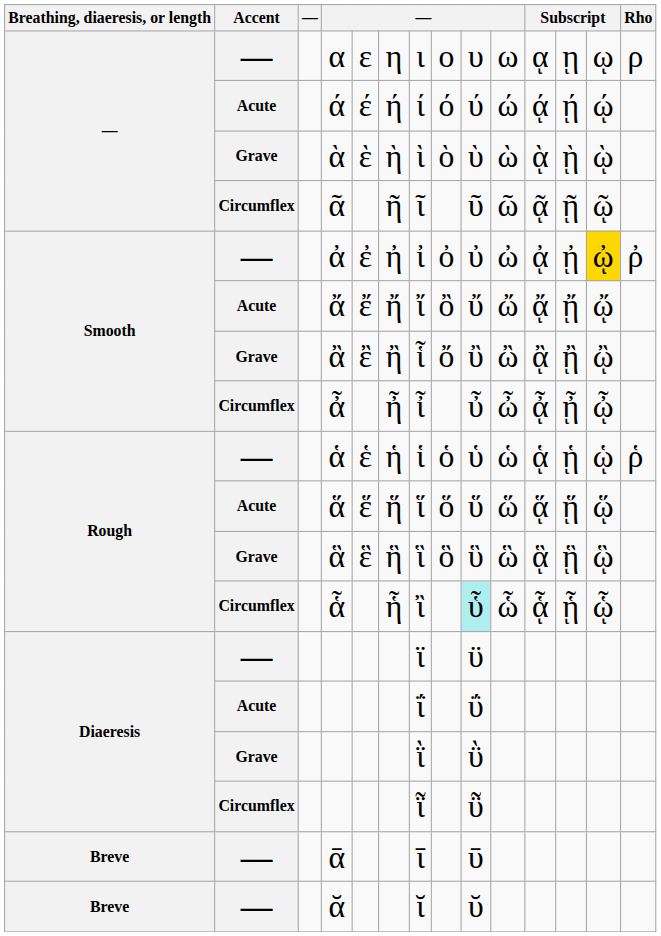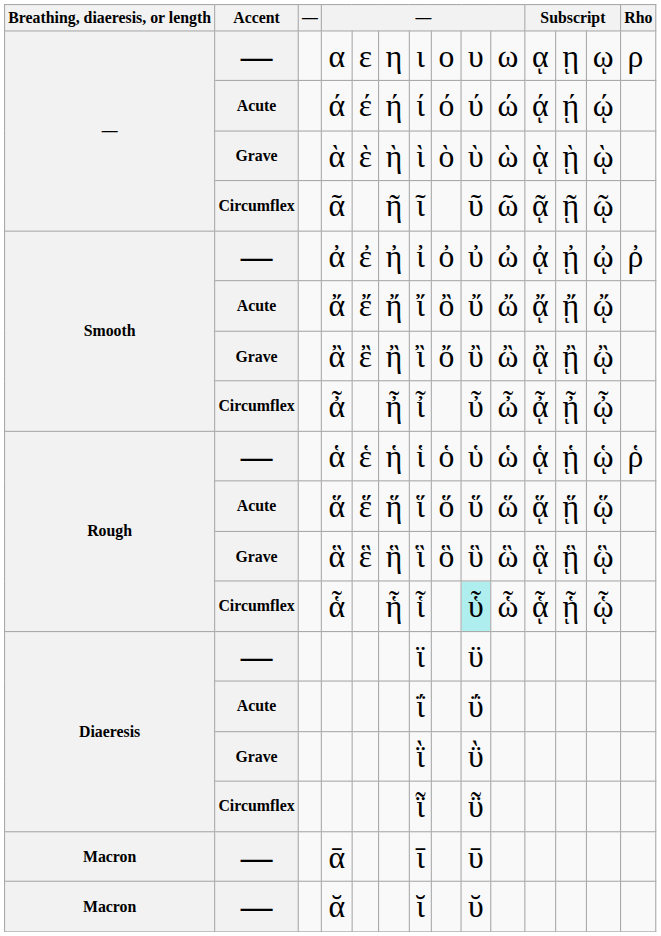ἀ | column 13: gold background -> no background
ἂ | column 7: ἷ -> ἲ
ἇ | column 7: ἲ -> ἷ
ᾱ | Breathing, diaeresis, or length: Breve -> Macron
ᾰ | Breathing, diaeresis, or length: Breve -> Macron
